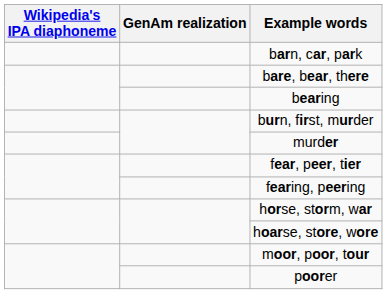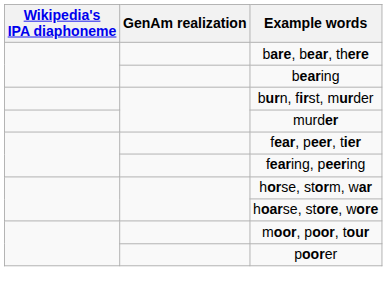- row: barn, car, park
